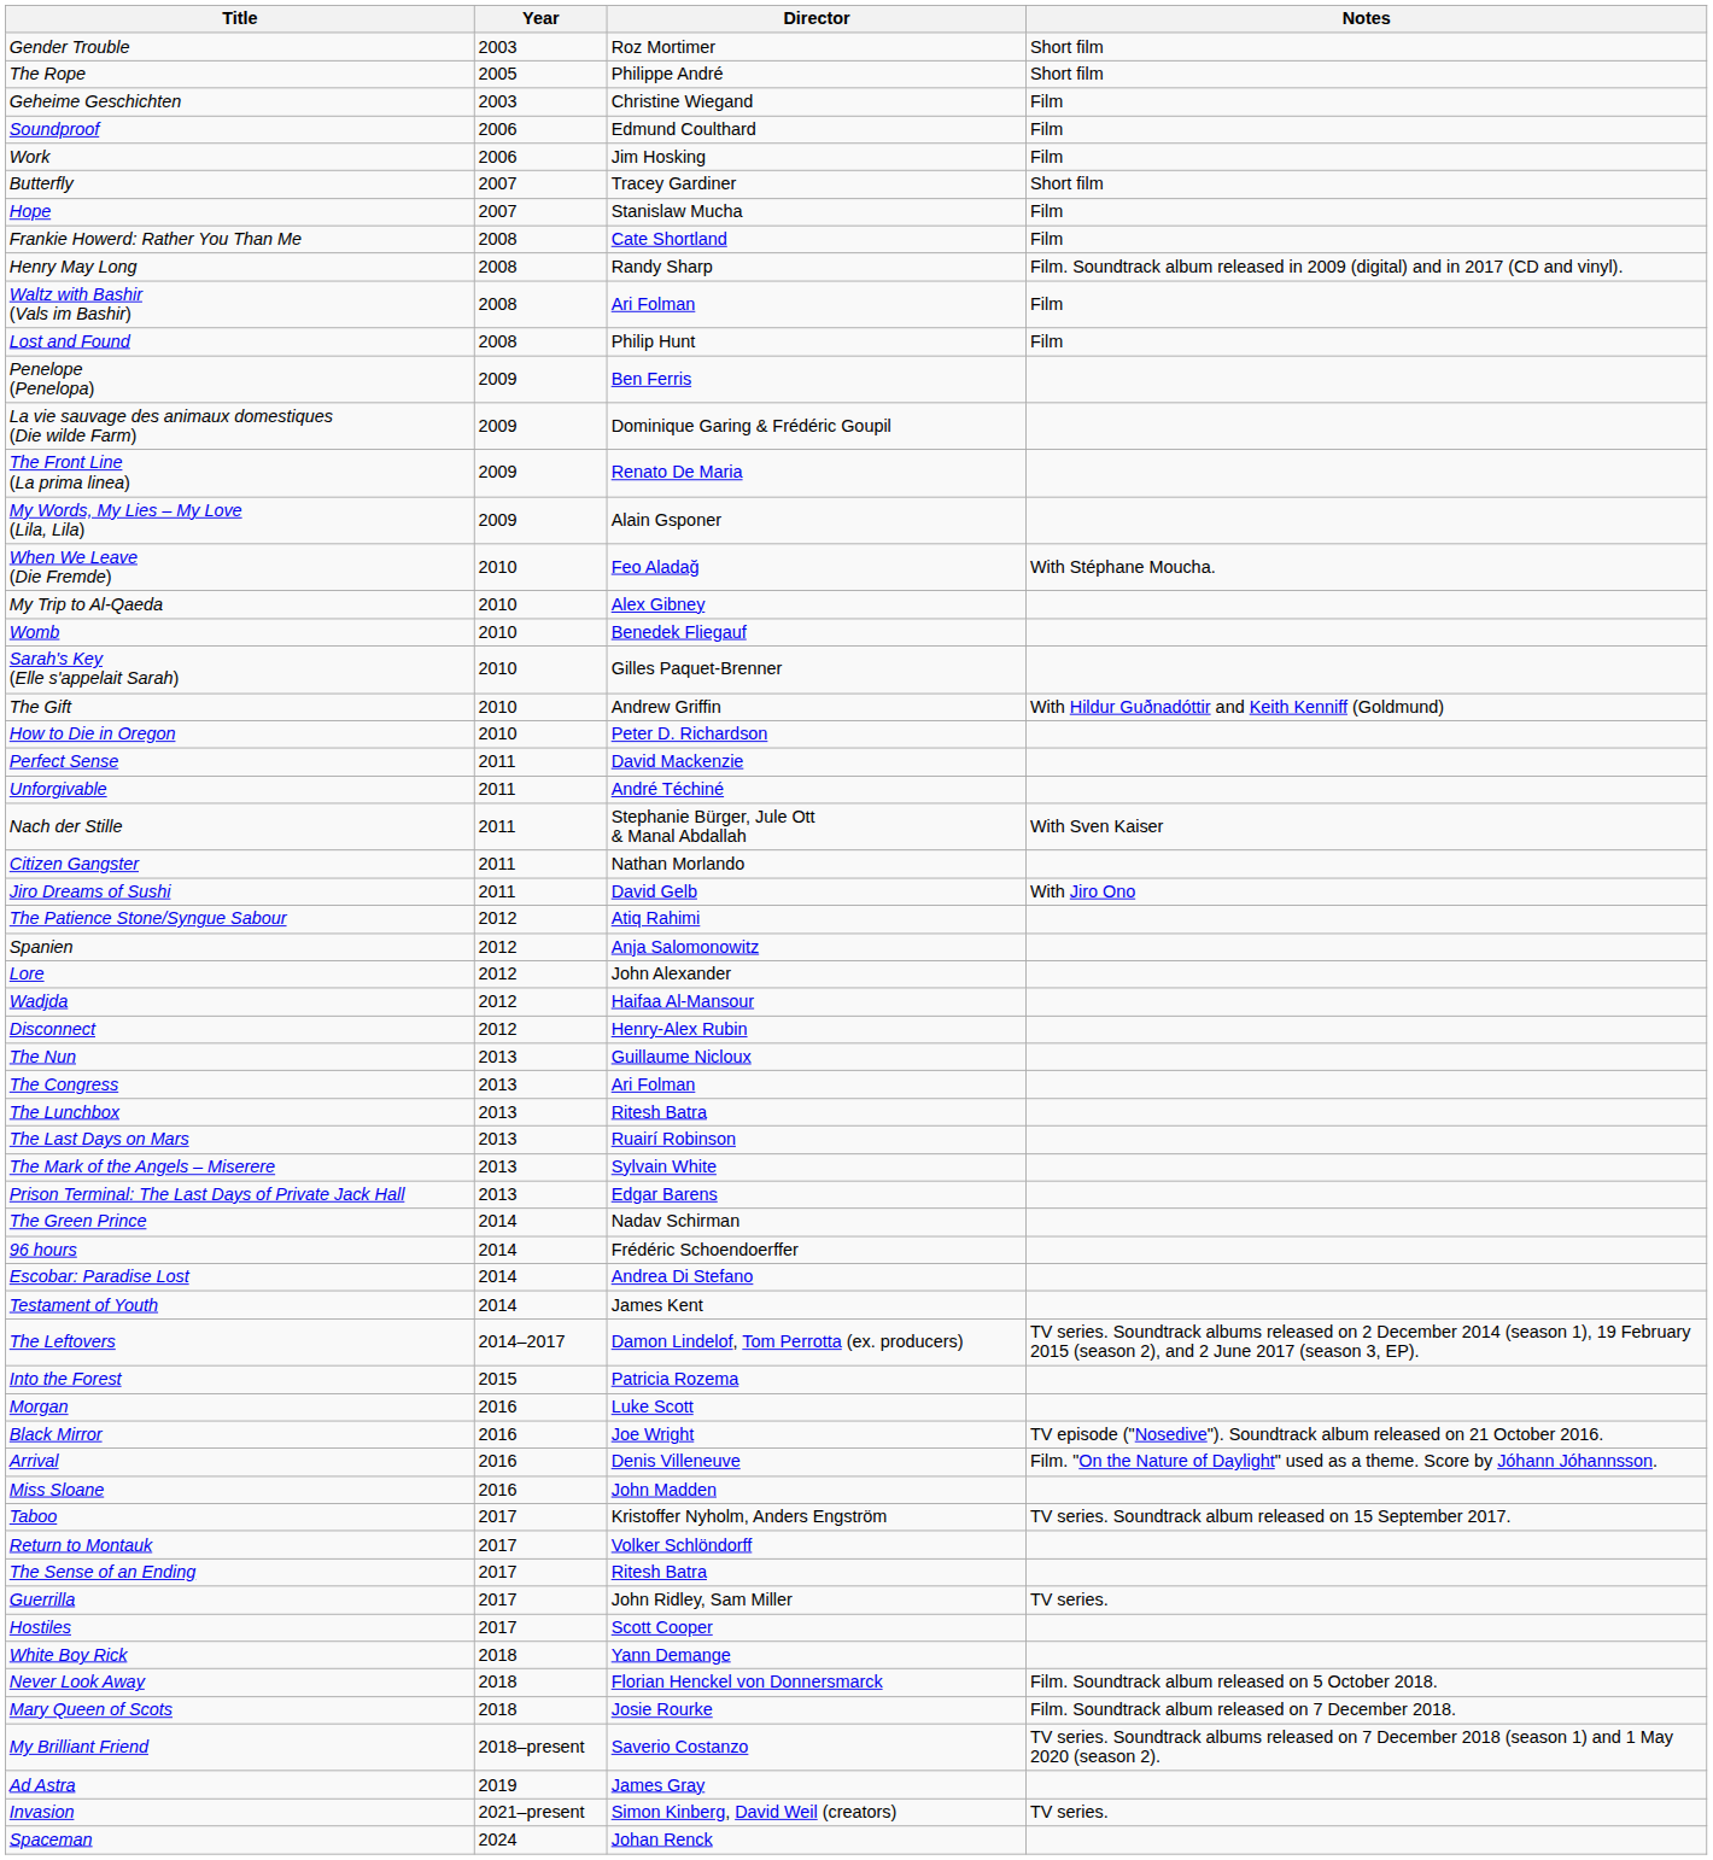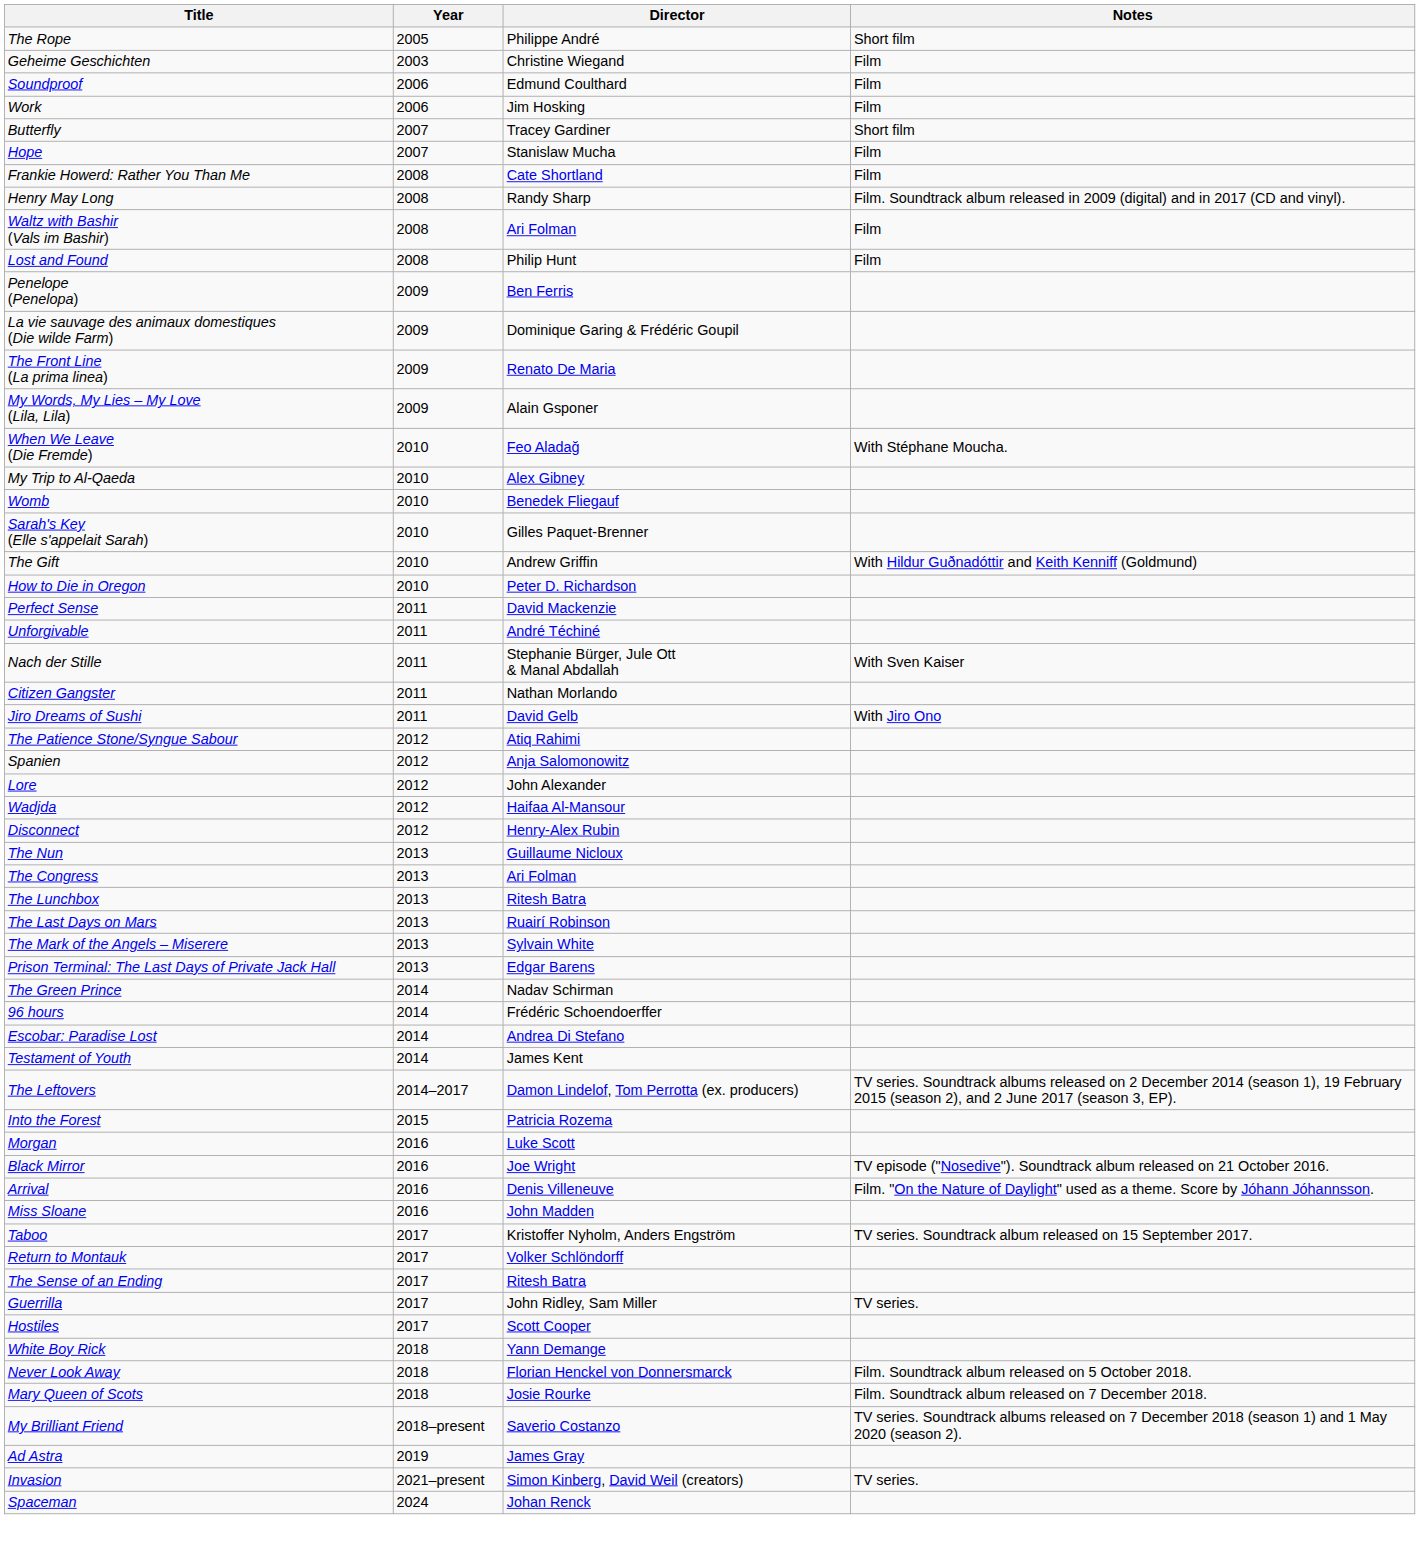- row: Gender Trouble | 2003 | Roz Mortimer | Short film
